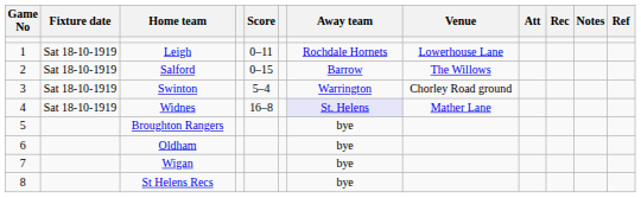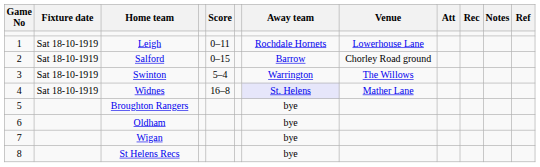Salford | Venue: The Willows -> Chorley Road ground
Swinton | Venue: Chorley Road ground -> The Willows
